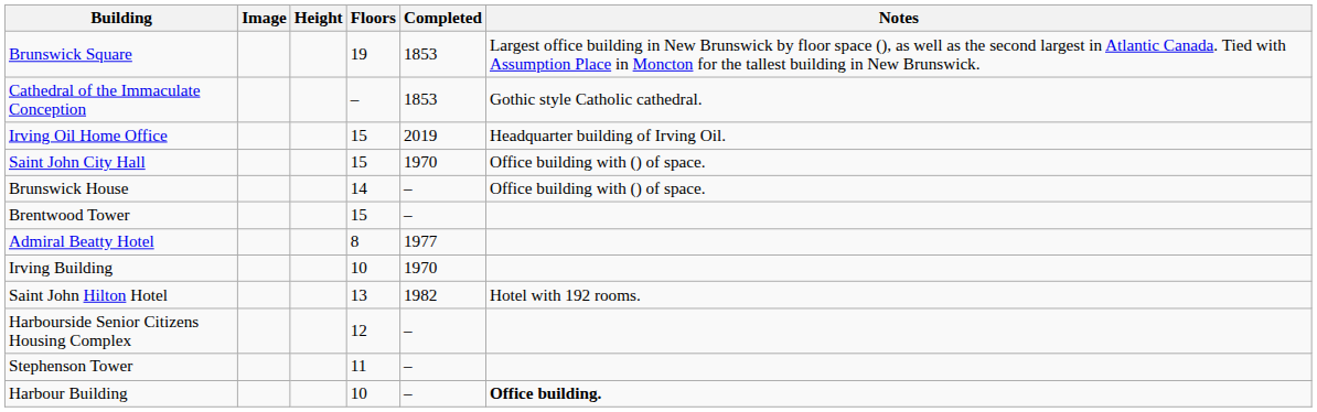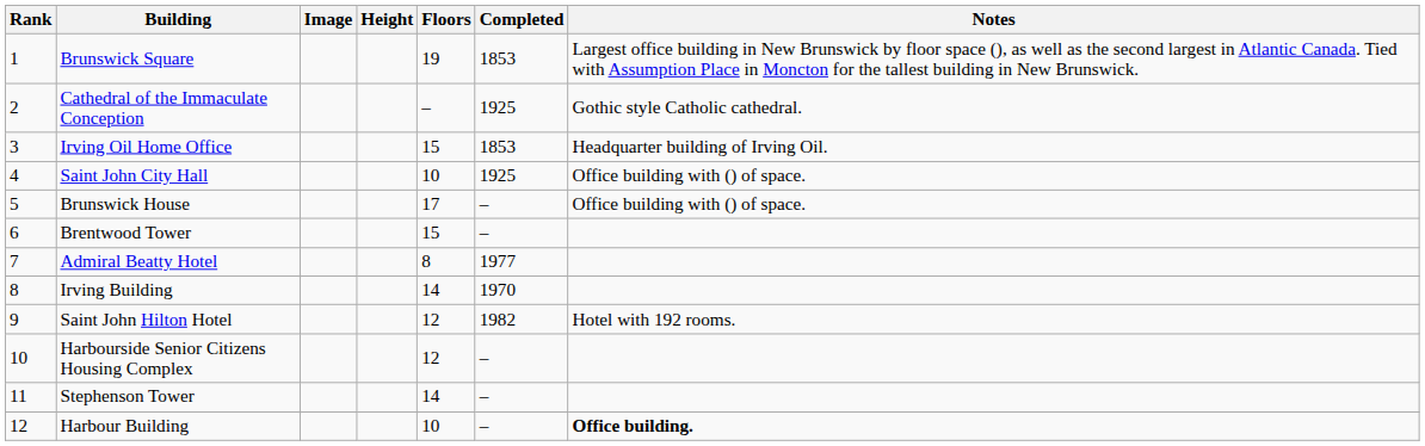+ column: Rank | 1 | 2 | 3 | 4 | 5 | 6 | 7 | 8 | 9 | 10 | 11 | 12
Cathedral of the Immaculate Conception | Completed: 1853 -> 1925
Irving Oil Home Office | Completed: 2019 -> 1853
Saint John City Hall | Floors: 15 -> 10
Saint John City Hall | Completed: 1970 -> 1925
Brunswick House | Floors: 14 -> 17
Irving Building | Floors: 10 -> 14
Saint John Hilton Hotel | Floors: 13 -> 12
Stephenson Tower | Floors: 11 -> 14
